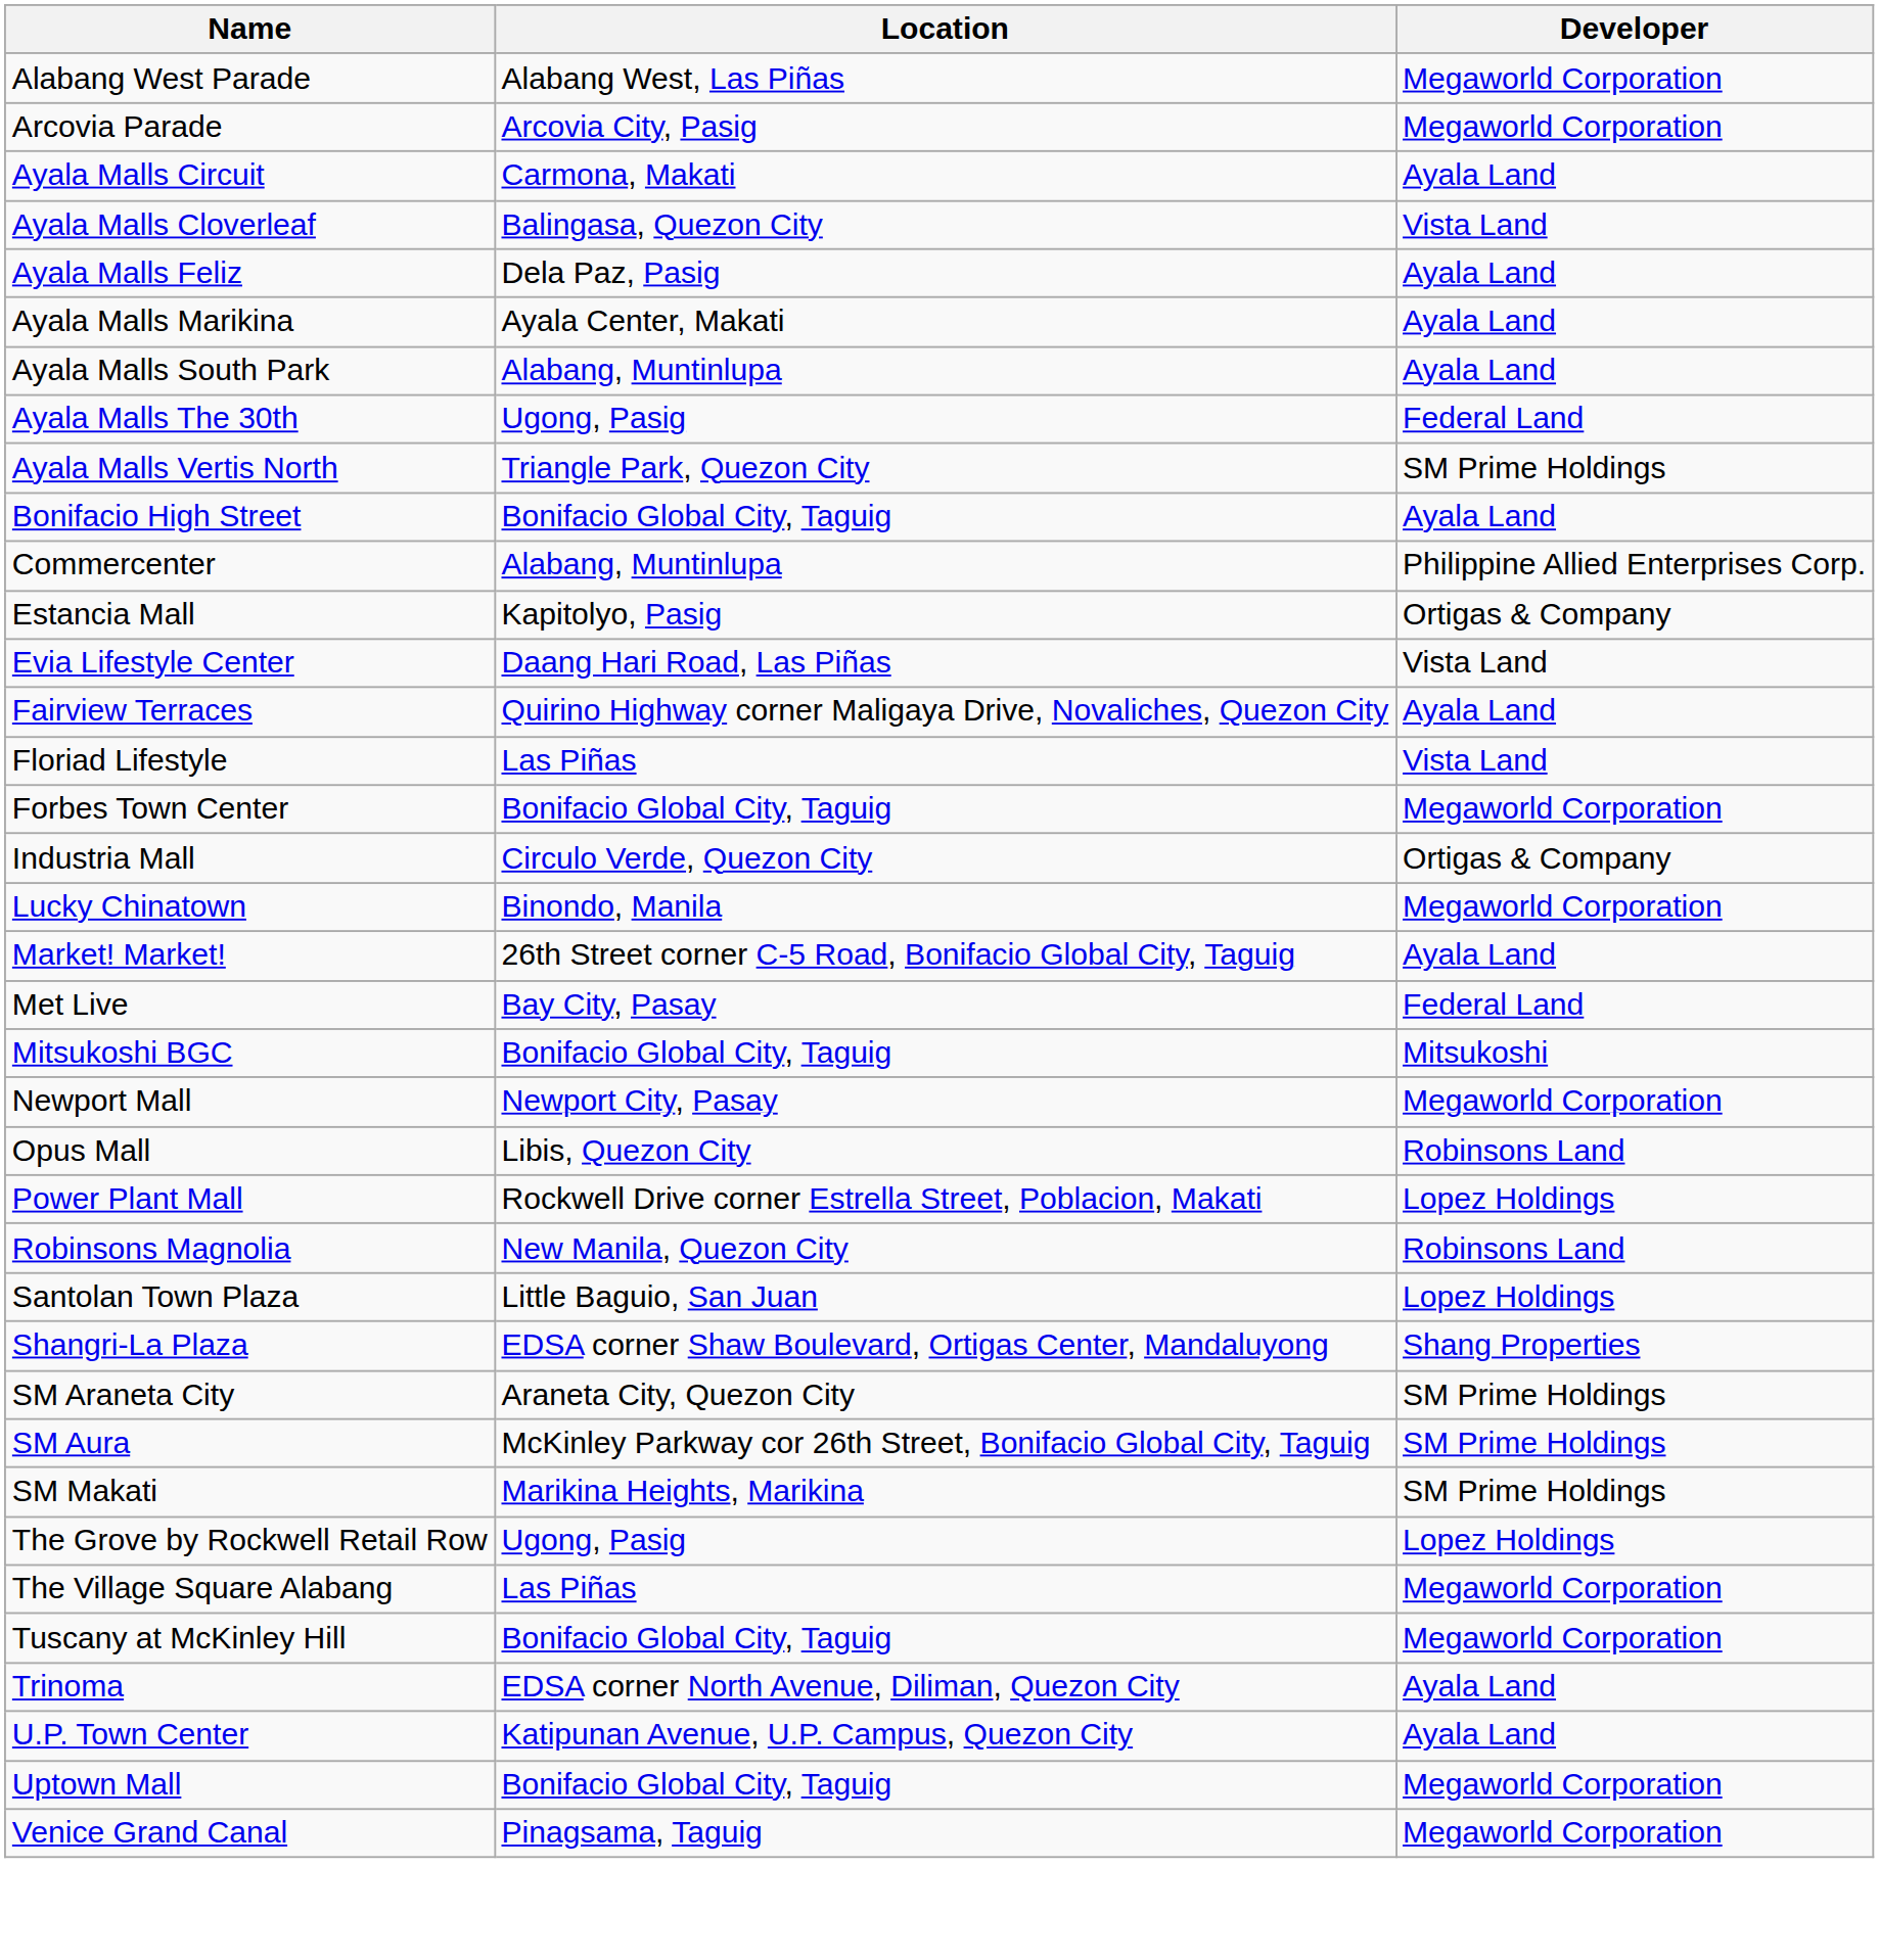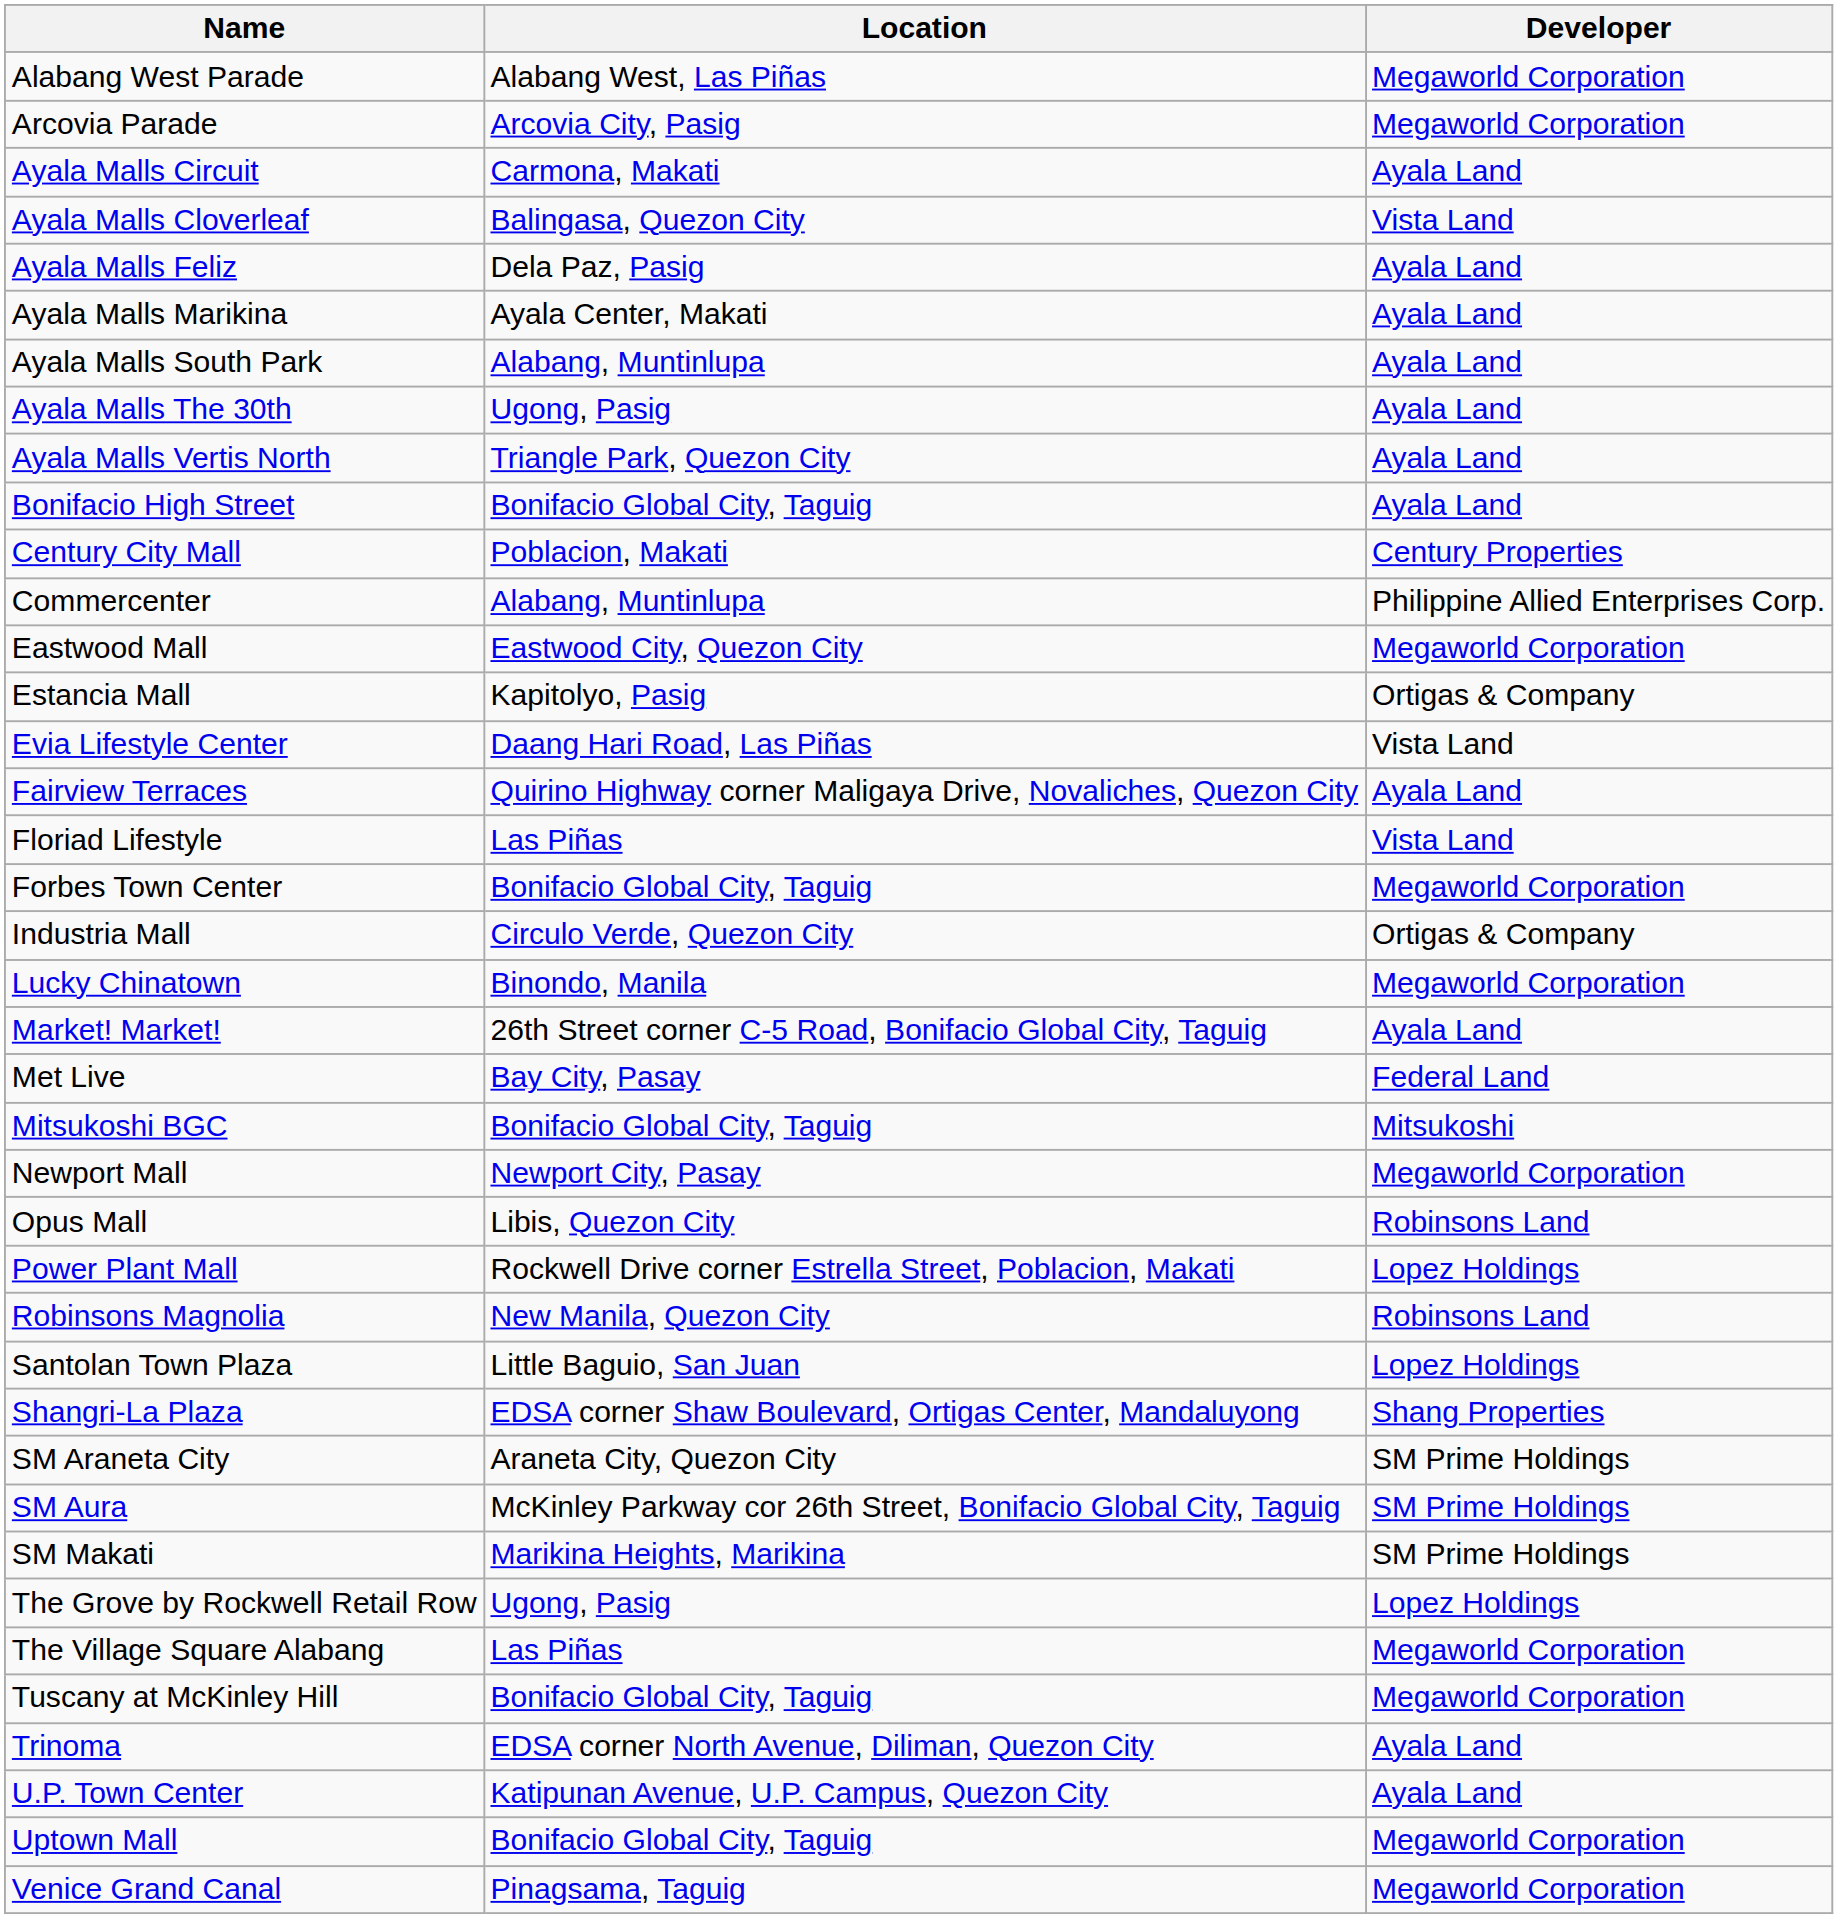Ayala Malls The 30th | Developer: Federal Land -> Ayala Land
Ayala Malls Vertis North | Developer: SM Prime Holdings -> Ayala Land
+ row: Century City Mall | Poblacion, Makati | Century Properties
+ row: Eastwood Mall | Eastwood City, Quezon City | Megaworld Corporation
